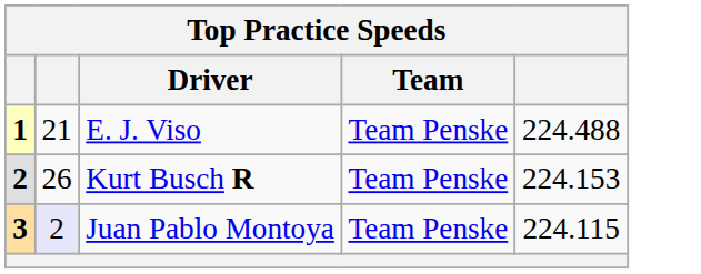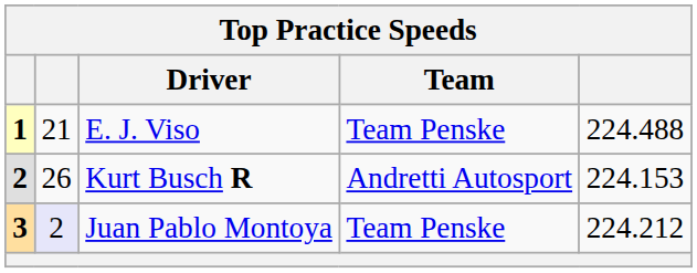Kurt Busch R | Team: Team Penske -> Andretti Autosport
Juan Pablo Montoya | column 5: 224.115 -> 224.212
